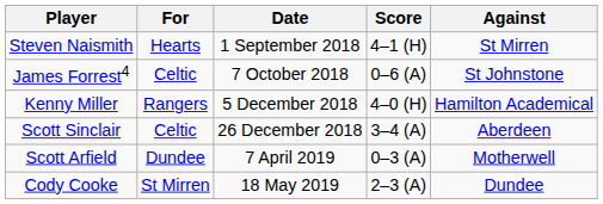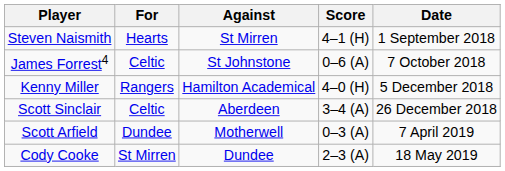columns swapped: Against <-> Date
